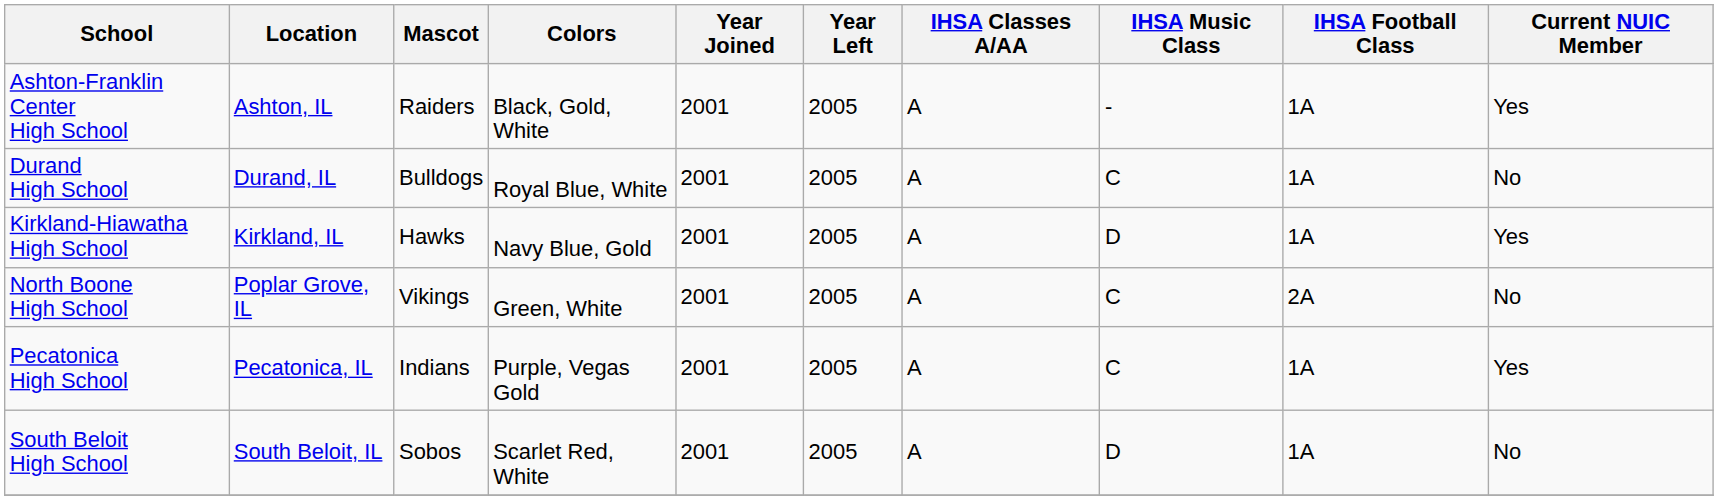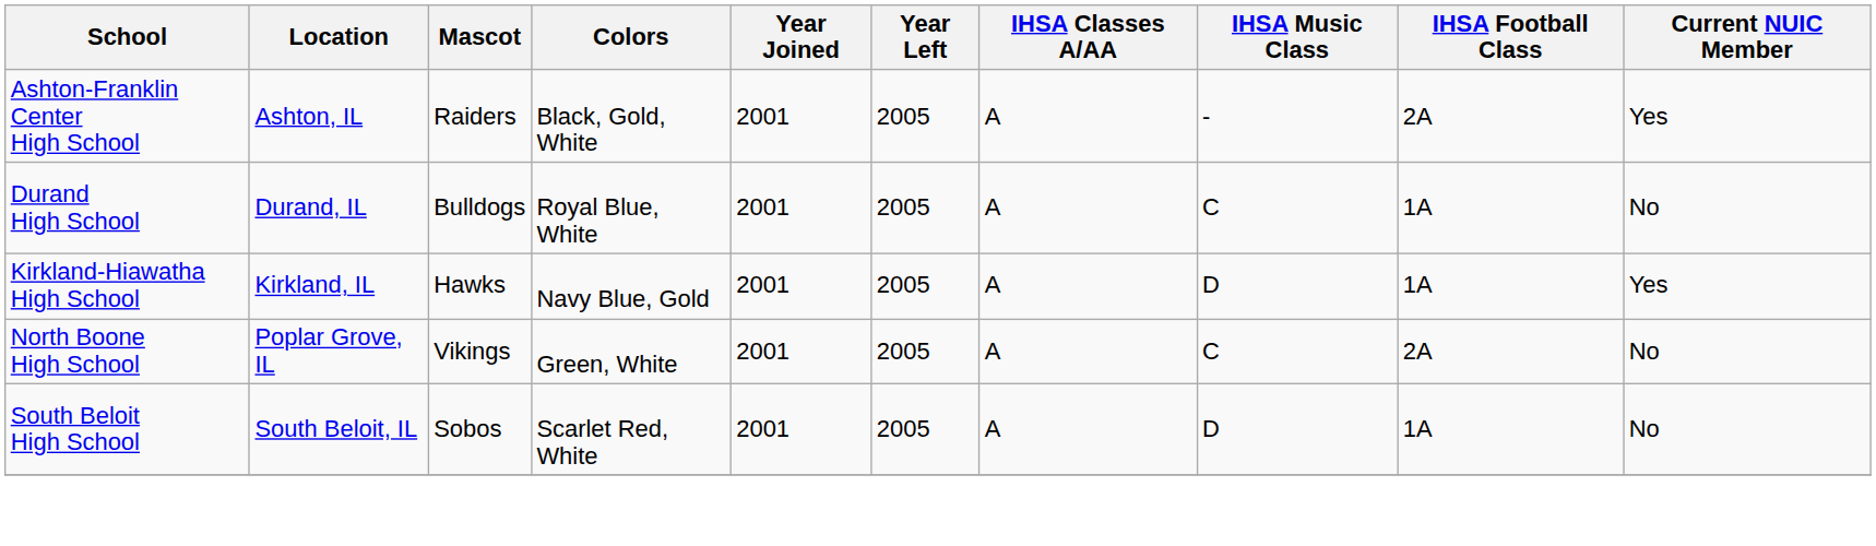Ashton-Franklin Center High School | IHSA Football Class: 1A -> 2A
- row: Pecatonica High School | Pecatonica, IL | Indians | Purple, Vegas Gold | 2001 | 2005 | A | C | 1A | Yes
